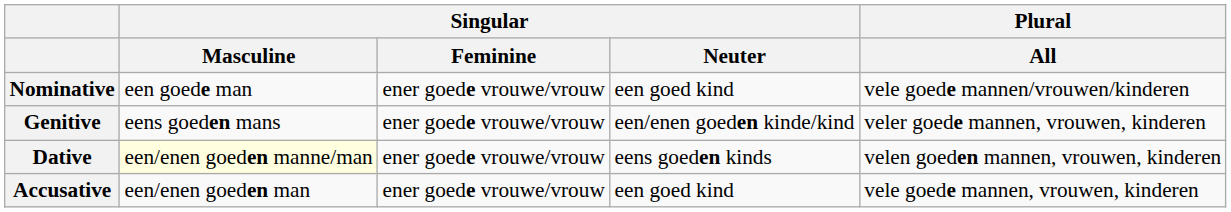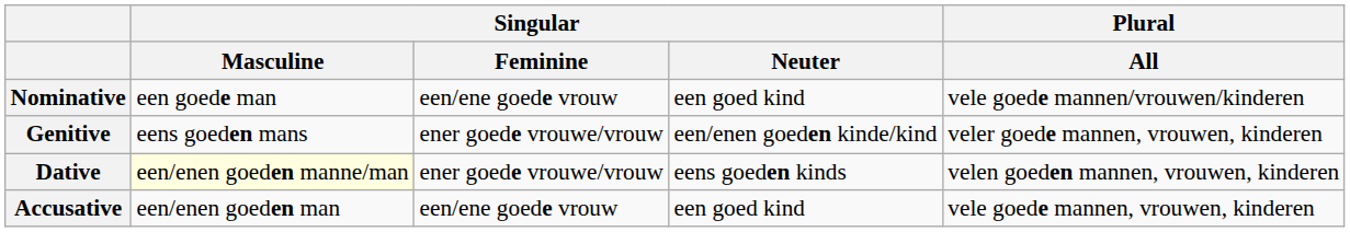Nominative | Singular / Feminine: ener goede vrouwe/vrouw -> een/ene goede vrouw
Accusative | Singular / Feminine: ener goede vrouwe/vrouw -> een/ene goede vrouw
